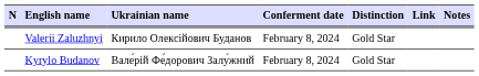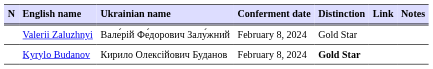Valerii Zaluzhnyi | Ukrainian name: Кирило Олексійович Буданов -> Вале́рій Фе́дорович Залу́жний
Kyrylo Budanov | Ukrainian name: Вале́рій Фе́дорович Залу́жний -> Кирило Олексійович Буданов
Kyrylo Budanov | Distinction: normal -> bold
